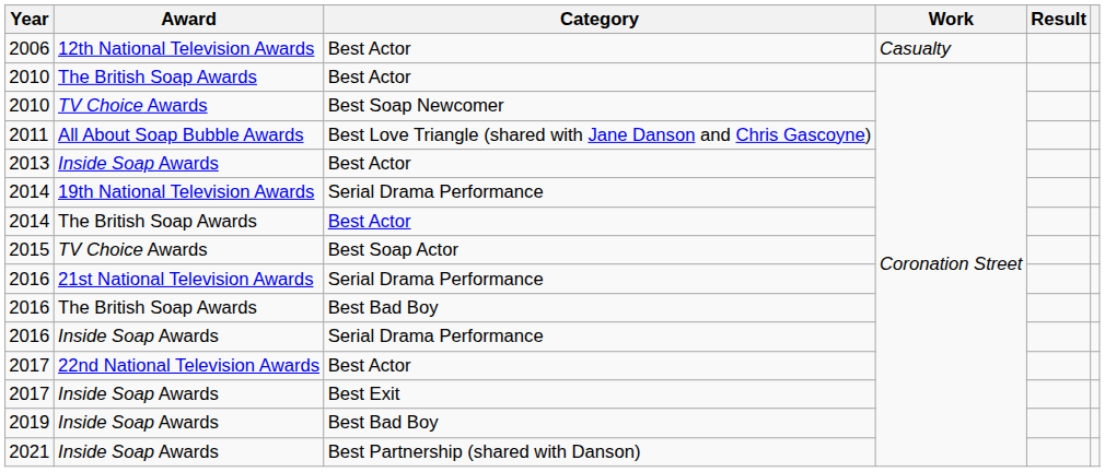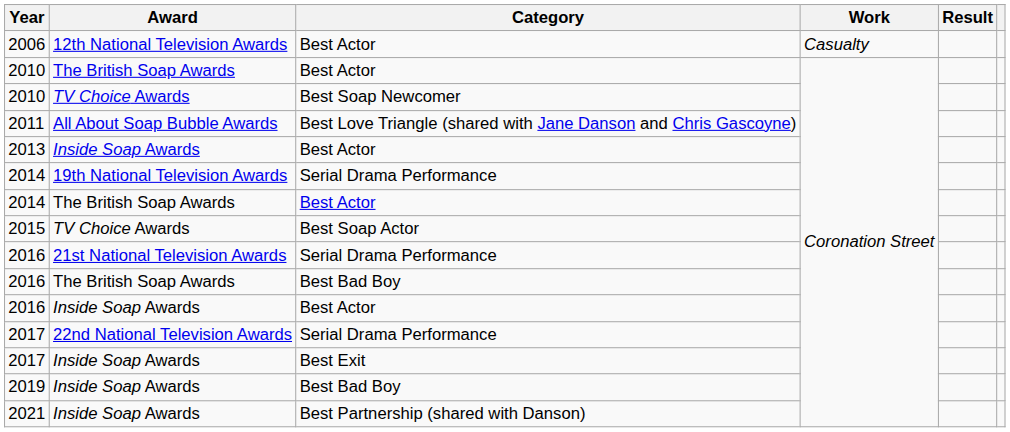2016 / Inside Soap Awards | Category: Serial Drama Performance -> Best Actor
2017 / 22nd National Television Awards | Category: Best Actor -> Serial Drama Performance
